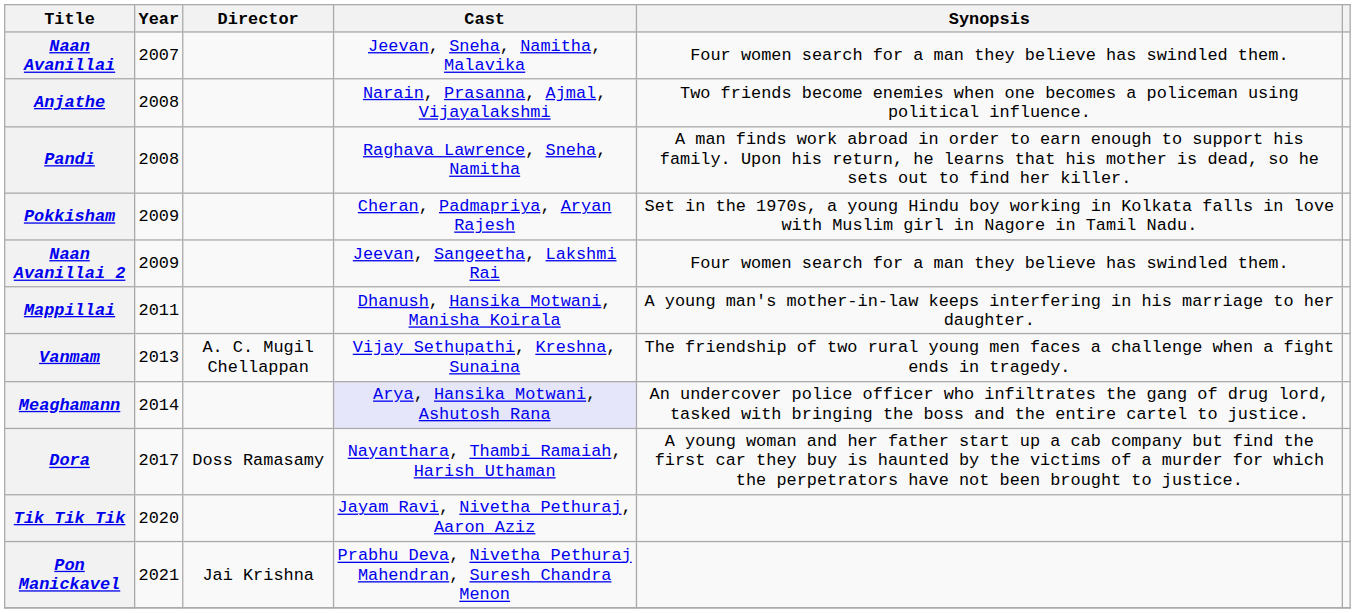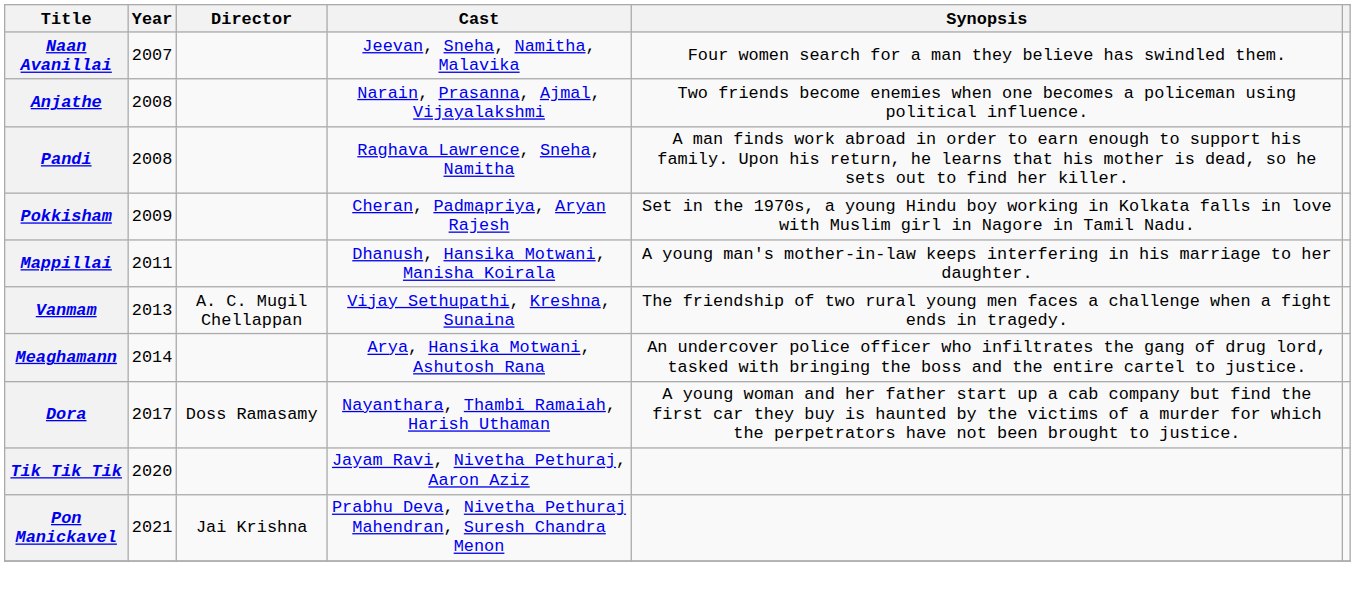- row: Naan Avanillai 2 | 2009 | Jeevan, Sangeetha, Lakshmi Rai | Four women search for a man they believe has swindled them.
Meaghamann | Cast: lavender background -> no background
